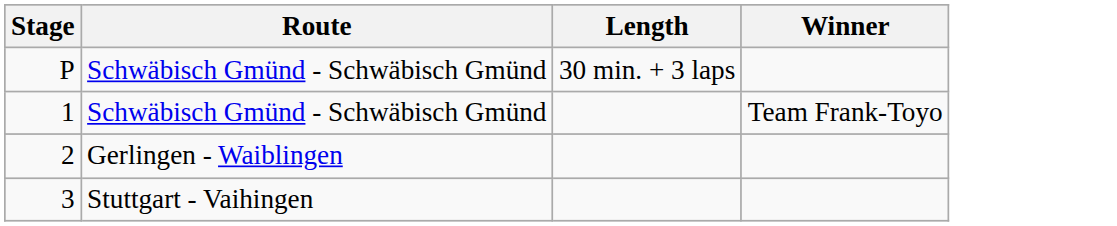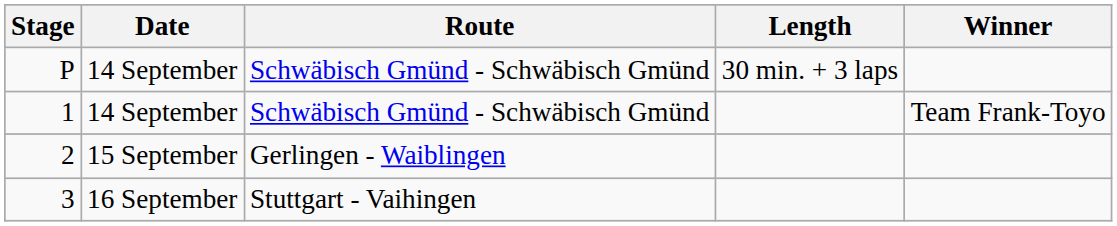+ column: Date | 14 September | 14 September | 15 September | 16 September
